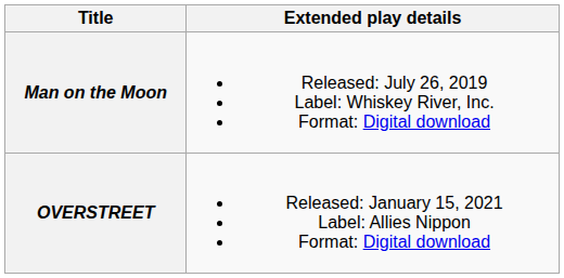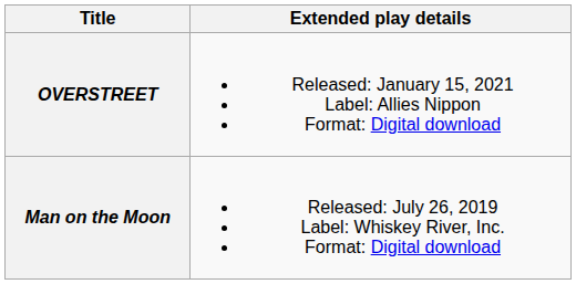rows swapped: Man on the Moon <-> OVERSTREET
